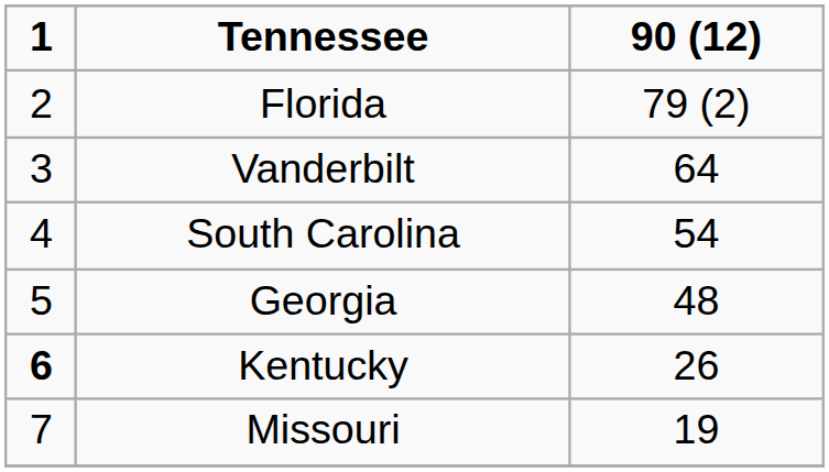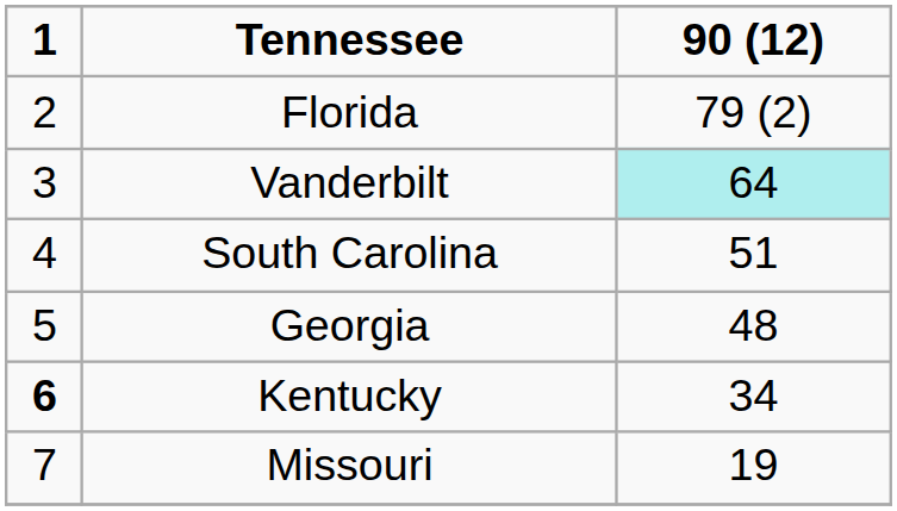Vanderbilt | 90 (12): no background -> paleturquoise background
South Carolina | 90 (12): 54 -> 51
Kentucky | 90 (12): 26 -> 34
